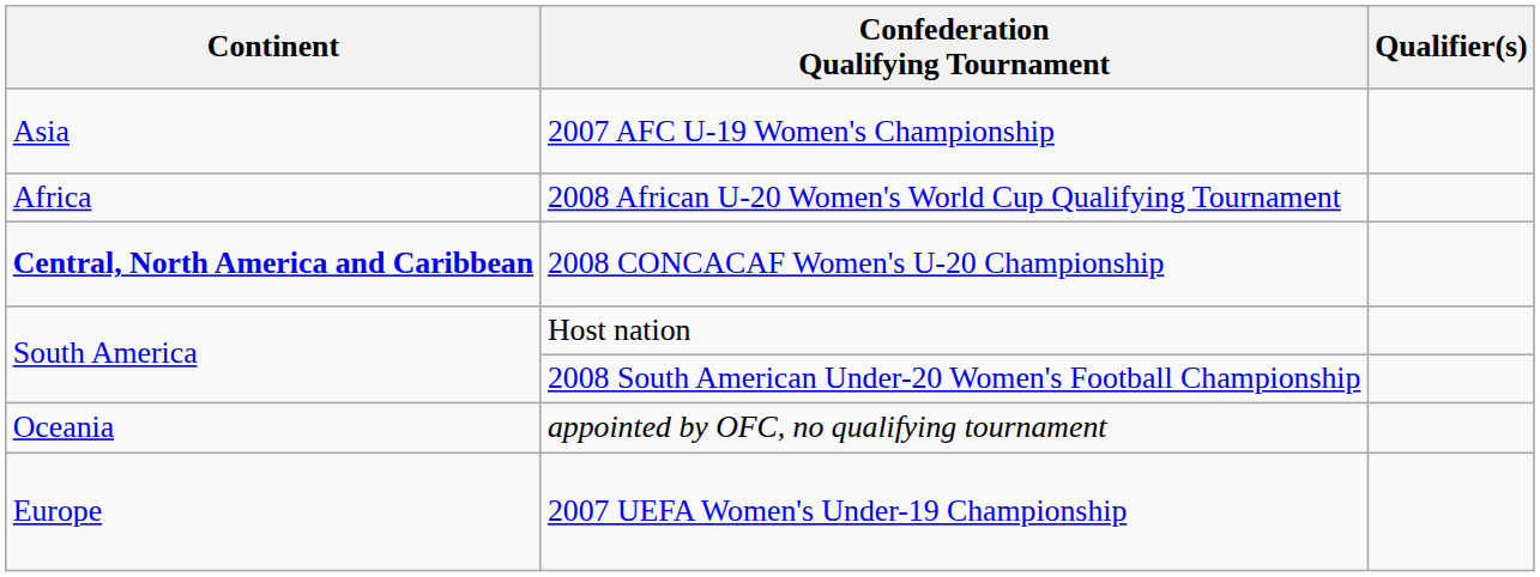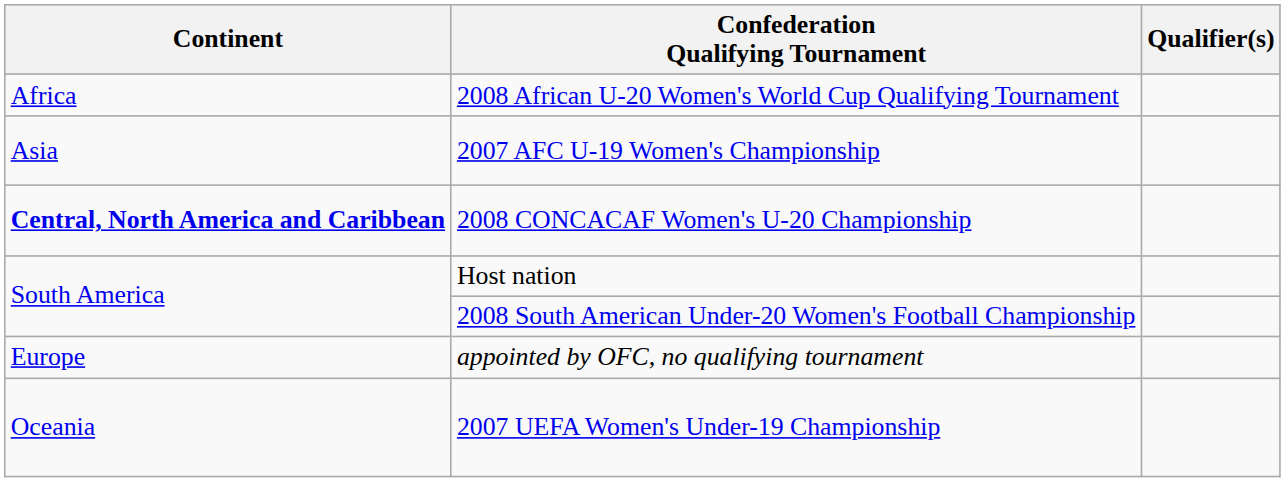rows swapped: 2007 AFC U-19 Women's Championship <-> 2008 African U-20 Women's World Cup Qualifying Tournament
appointed by OFC, no qualifying tournament | Continent: Oceania -> Europe
2007 UEFA Women's Under-19 Championship | Continent: Europe -> Oceania
